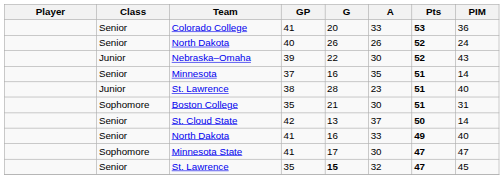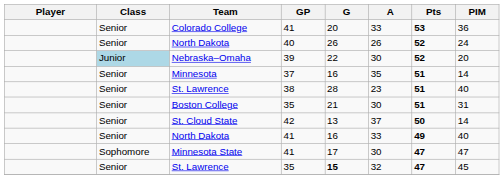Nebraska–Omaha | Class: no background -> lightblue background
Nebraska–Omaha | PIM: 43 -> 20
St. Lawrence / 38 | Class: Junior -> Senior
Boston College | Class: Sophomore -> Senior
